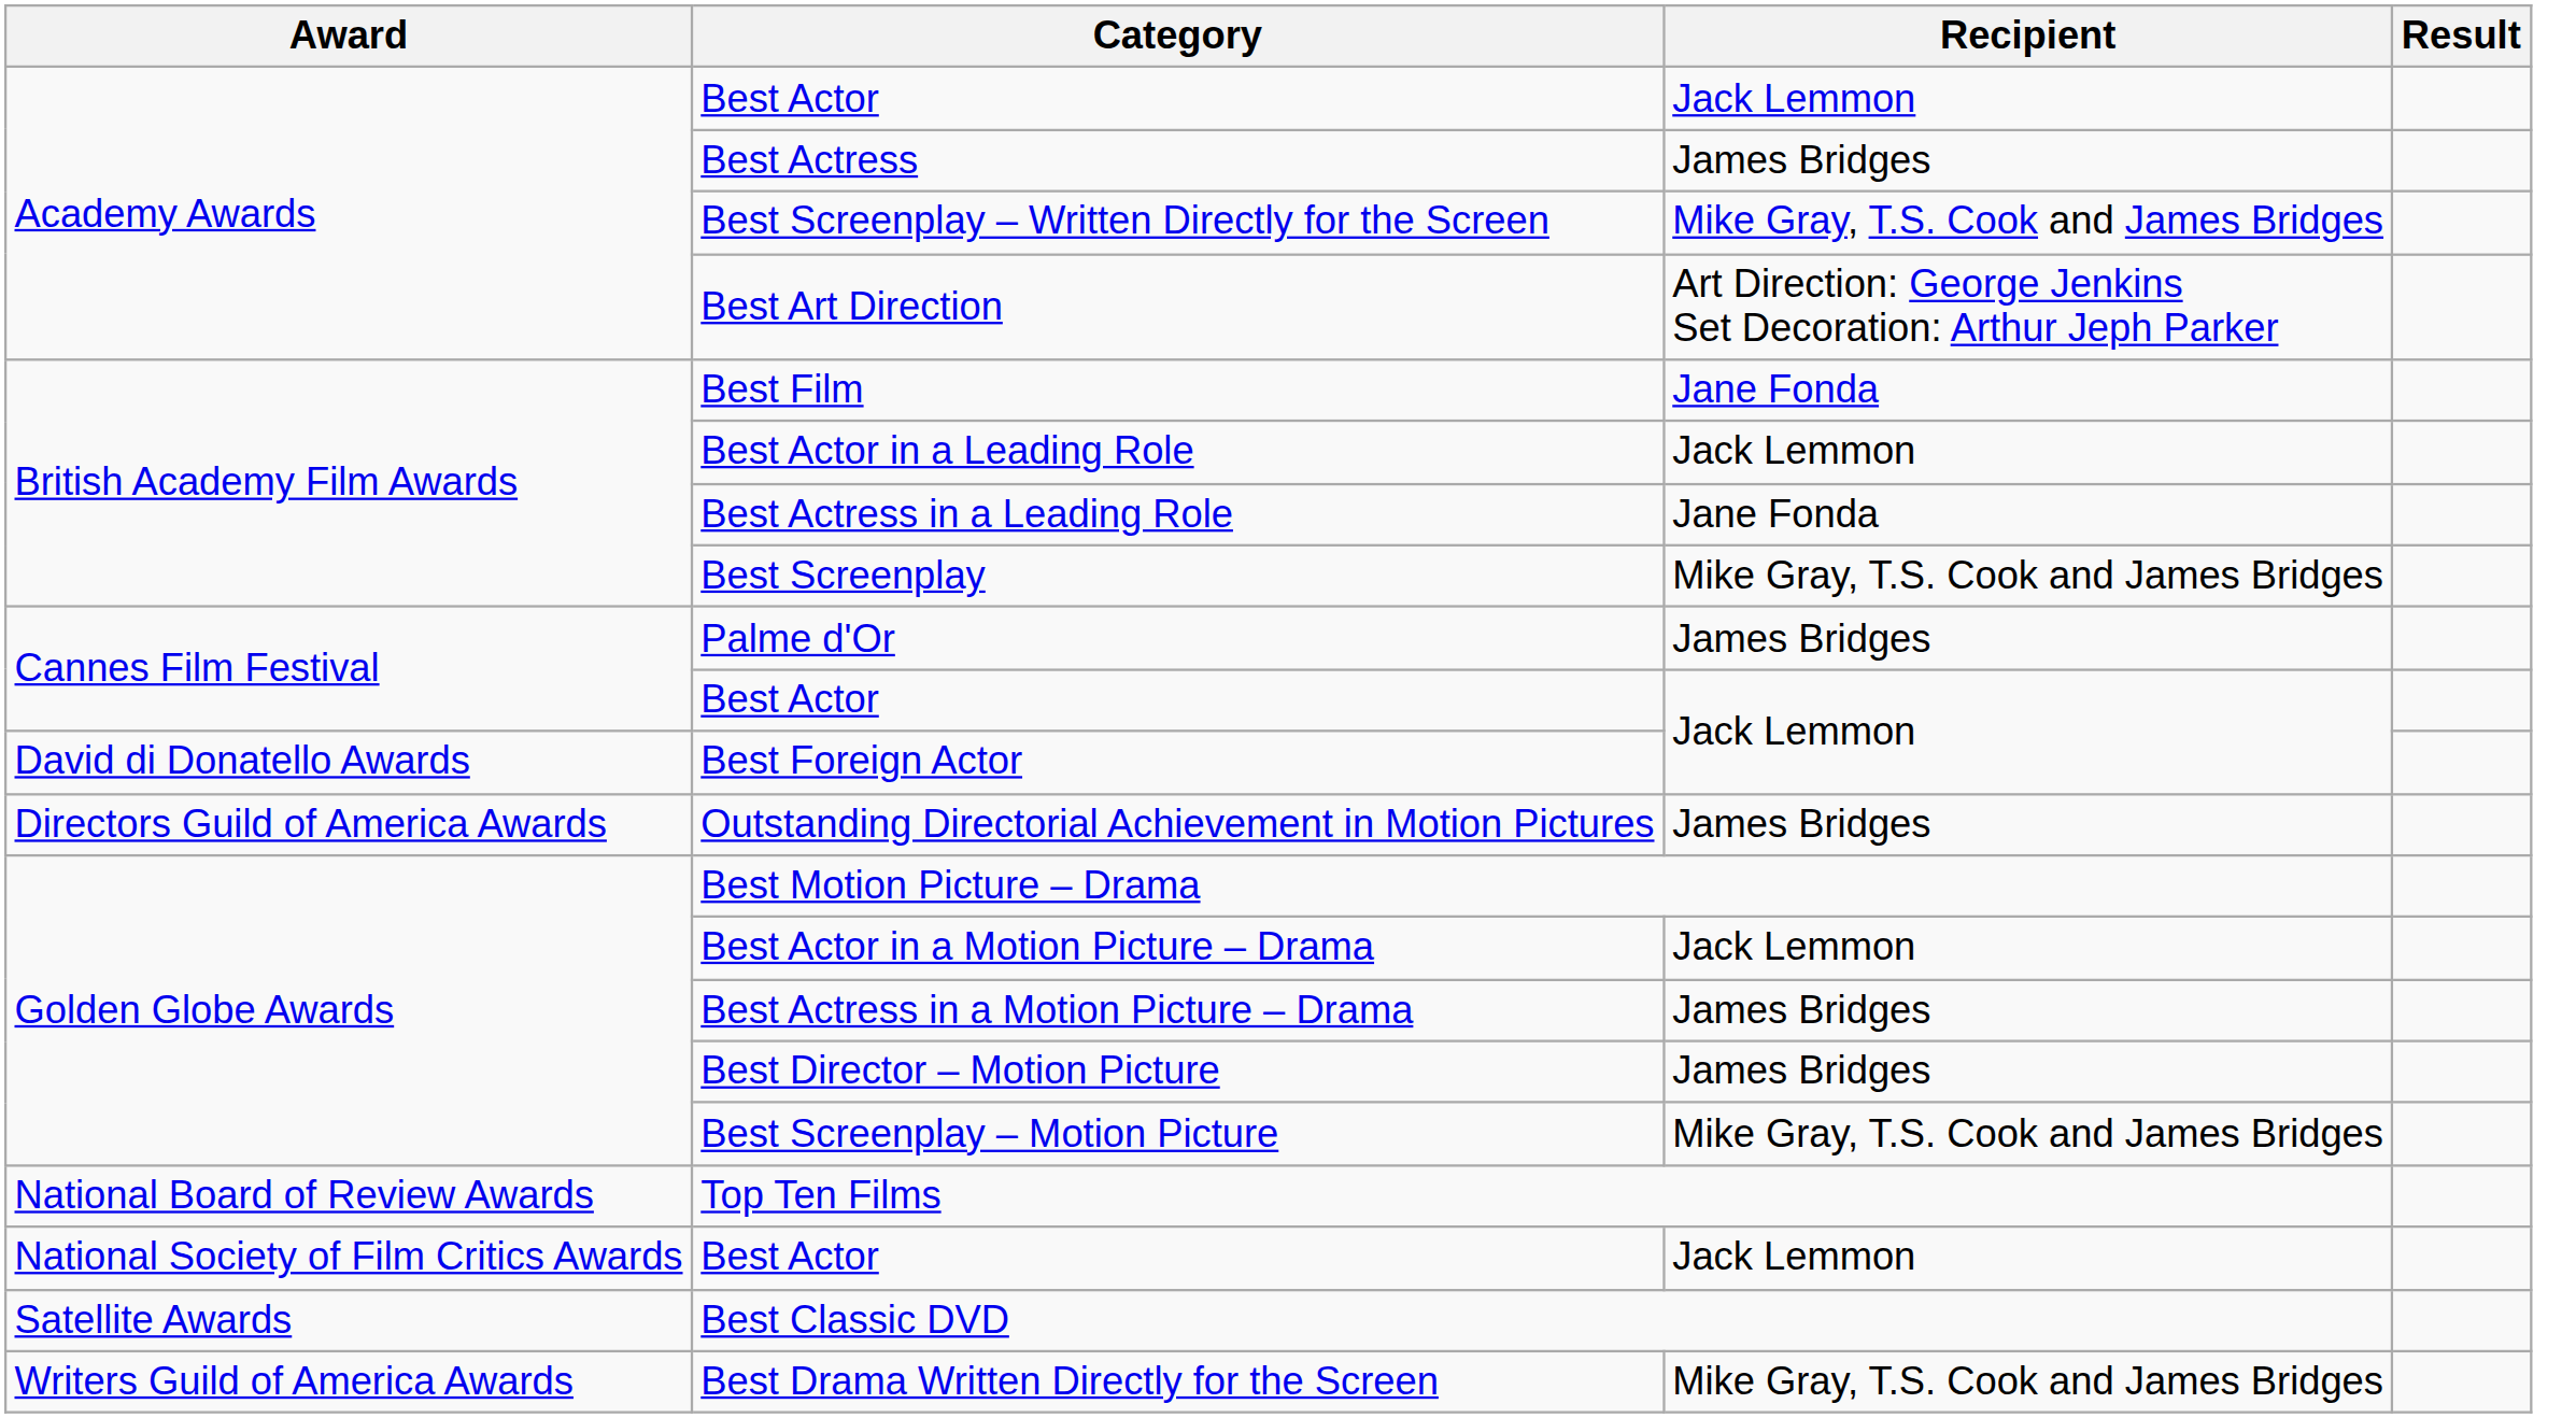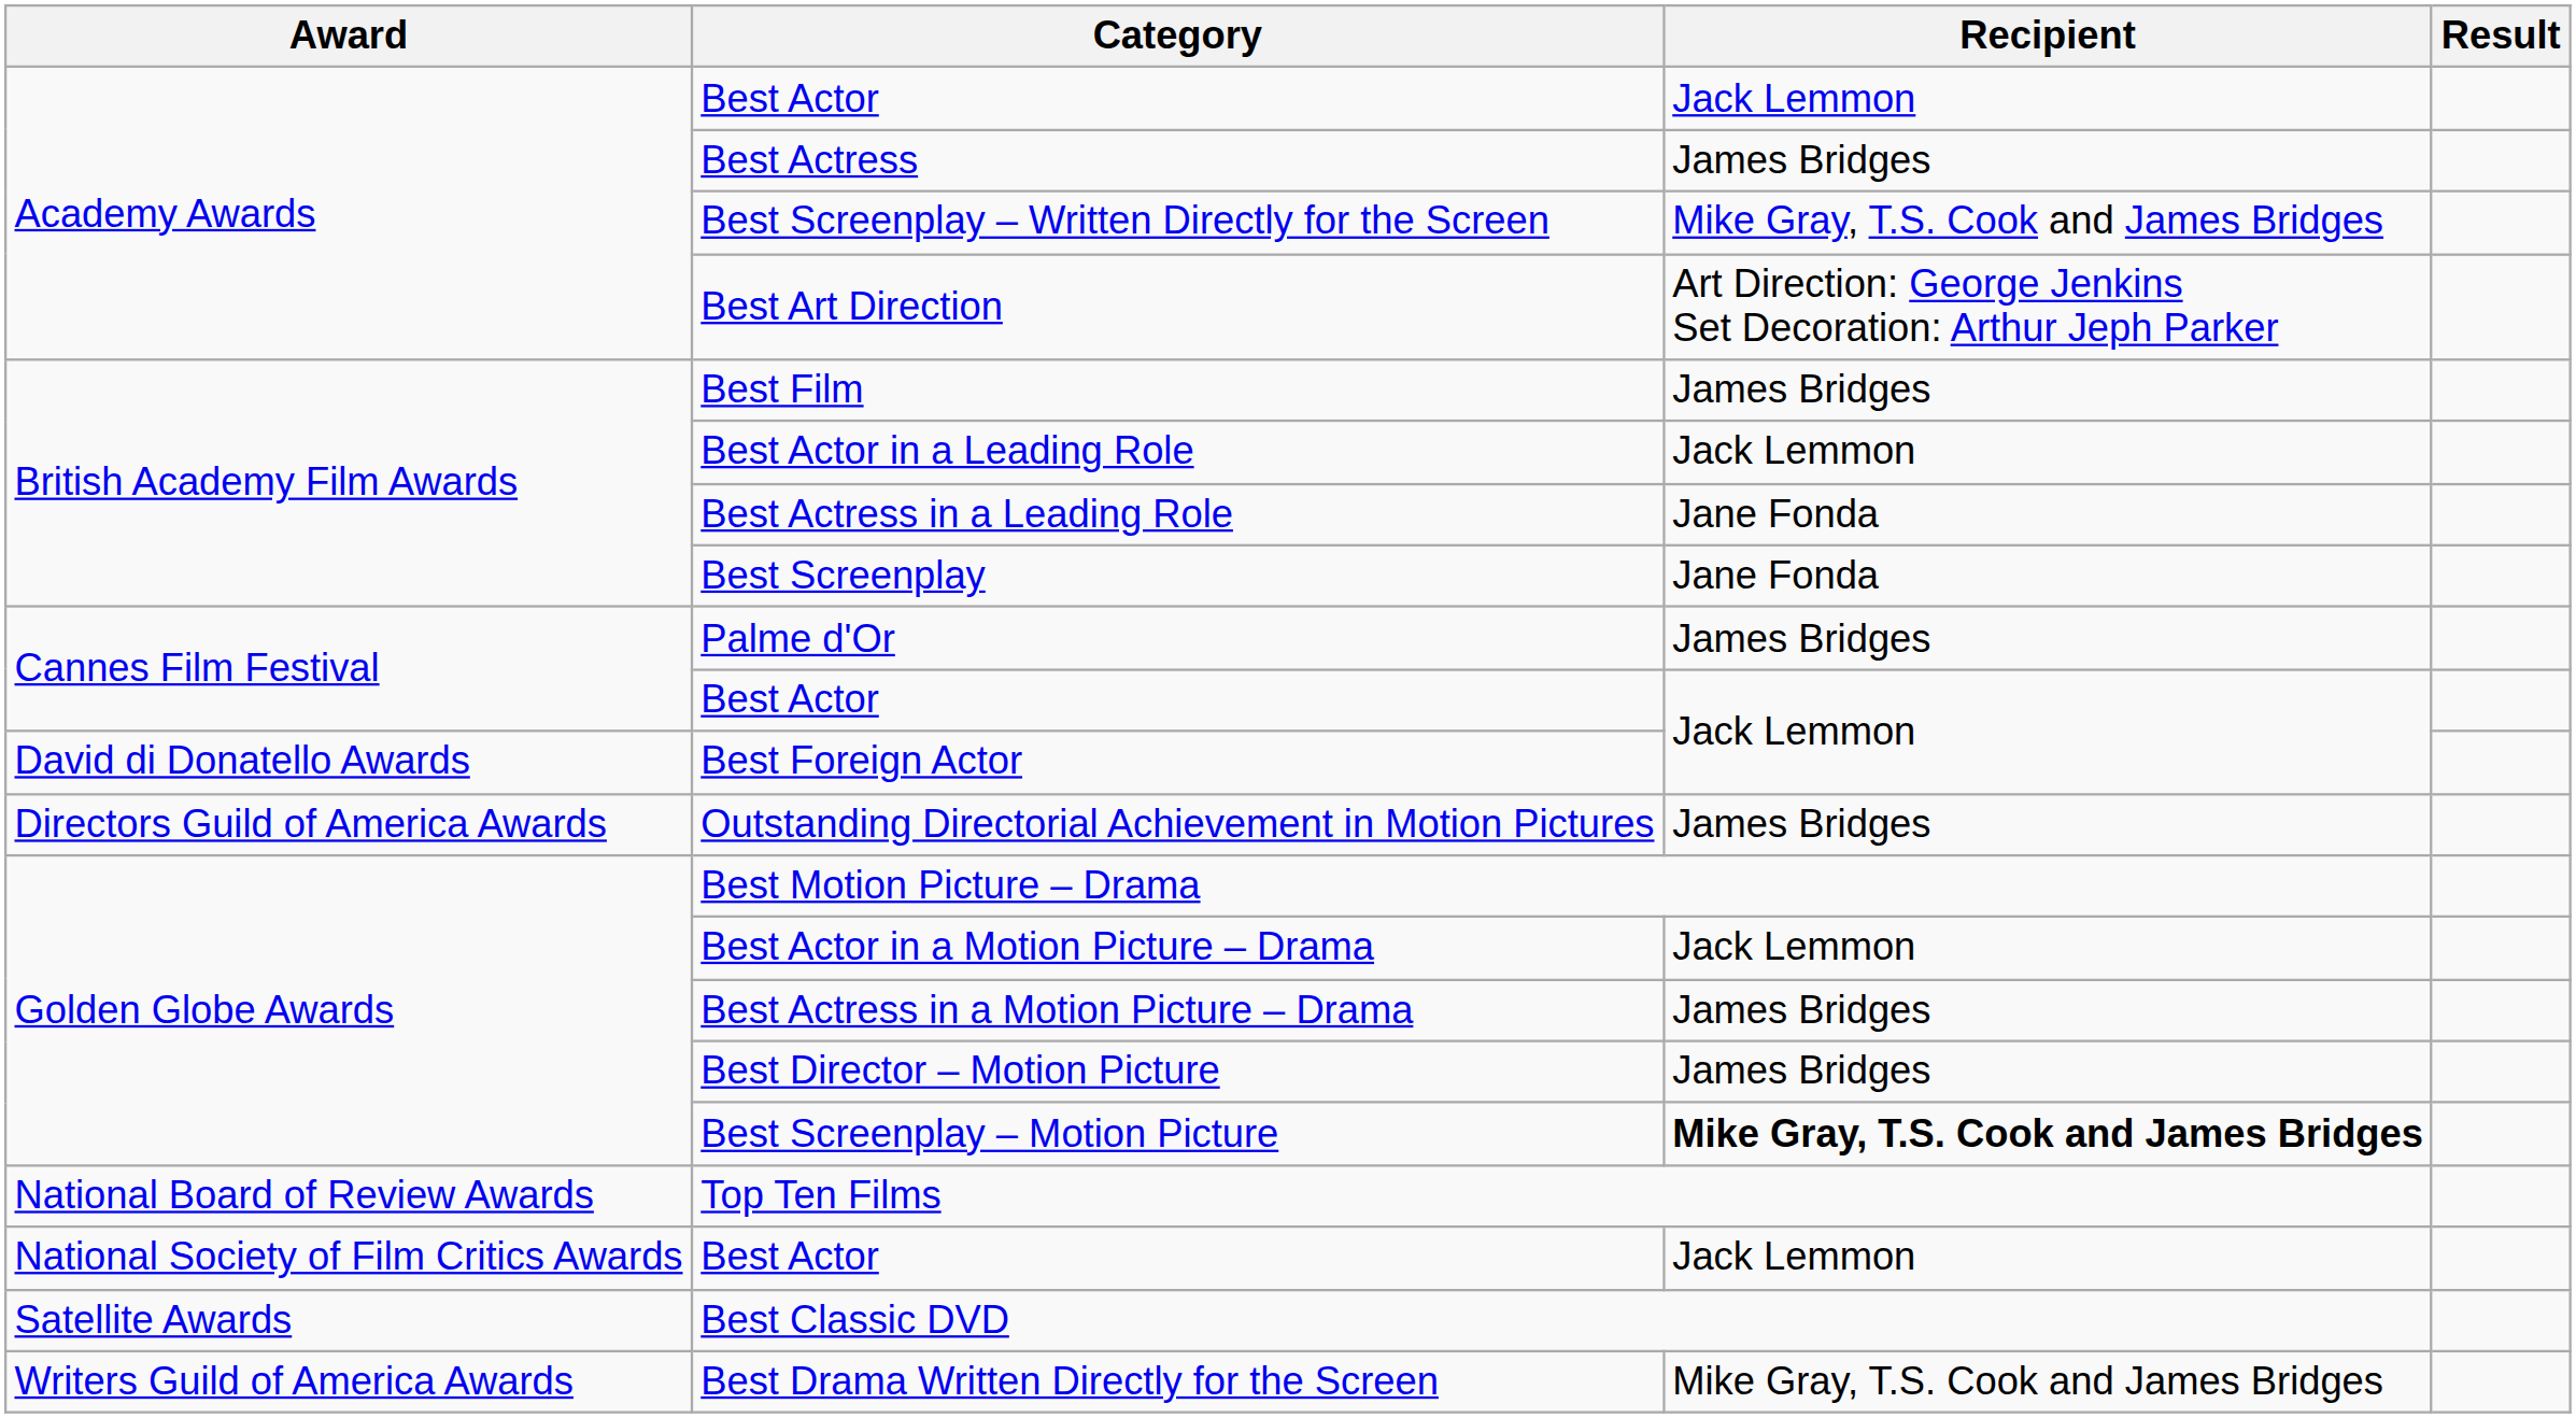Best Film | Recipient: Jane Fonda -> James Bridges
Best Screenplay | Recipient: Mike Gray, T.S. Cook and James Bridges -> Jane Fonda
Best Screenplay – Motion Picture | Recipient: normal -> bold
